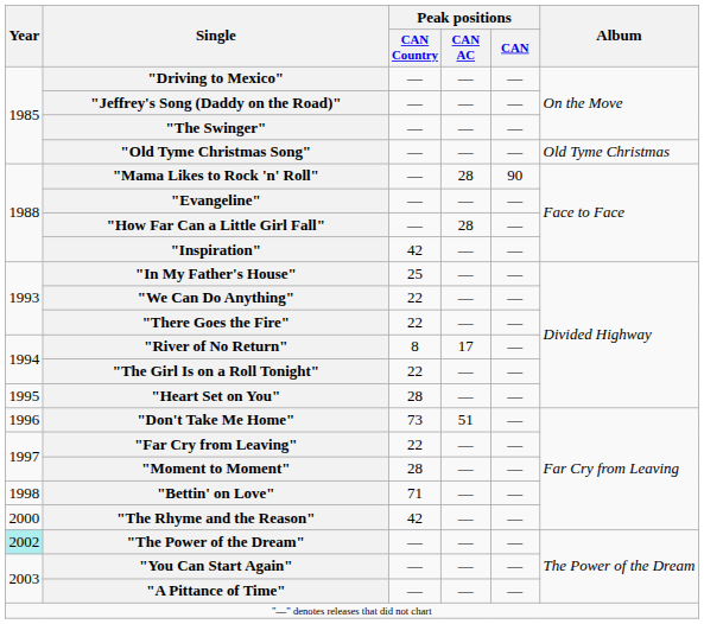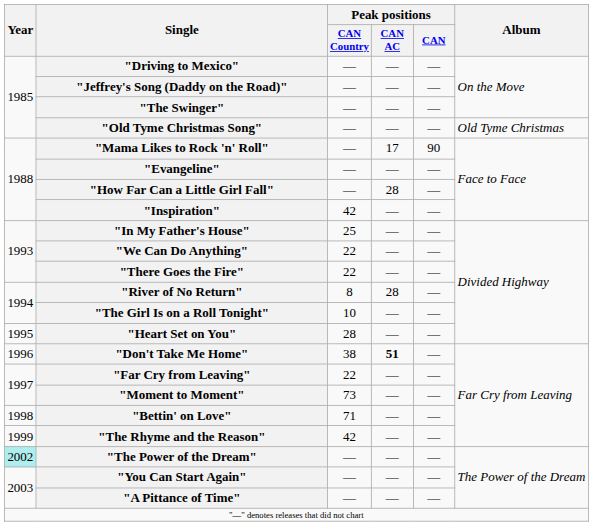"Mama Likes to Rock 'n' Roll" | Peak positions / CAN AC: 28 -> 17
"River of No Return" | Peak positions / CAN AC: 17 -> 28
"The Girl Is on a Roll Tonight" | Peak positions / CAN Country: 22 -> 10
"Don't Take Me Home" | Peak positions / CAN Country: 73 -> 38
"Don't Take Me Home" | Peak positions / CAN AC: normal -> bold
"Moment to Moment" | Peak positions / CAN Country: 28 -> 73
"The Rhyme and the Reason" | Year: 2000 -> 1999
